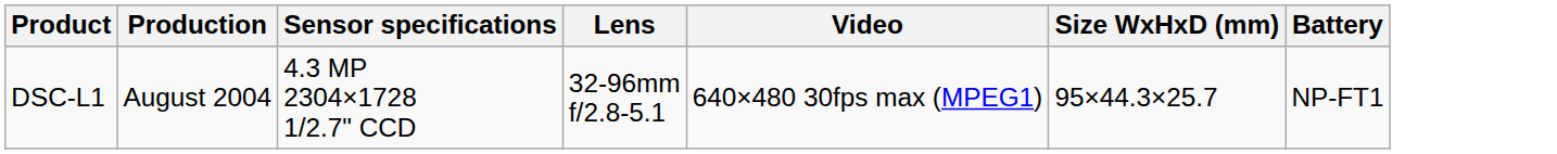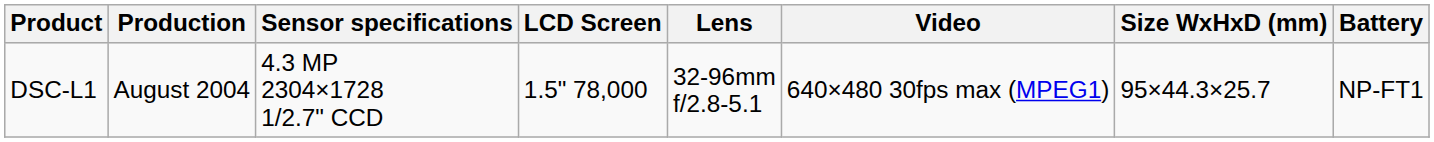+ column: LCD Screen | 1.5" 78,000
